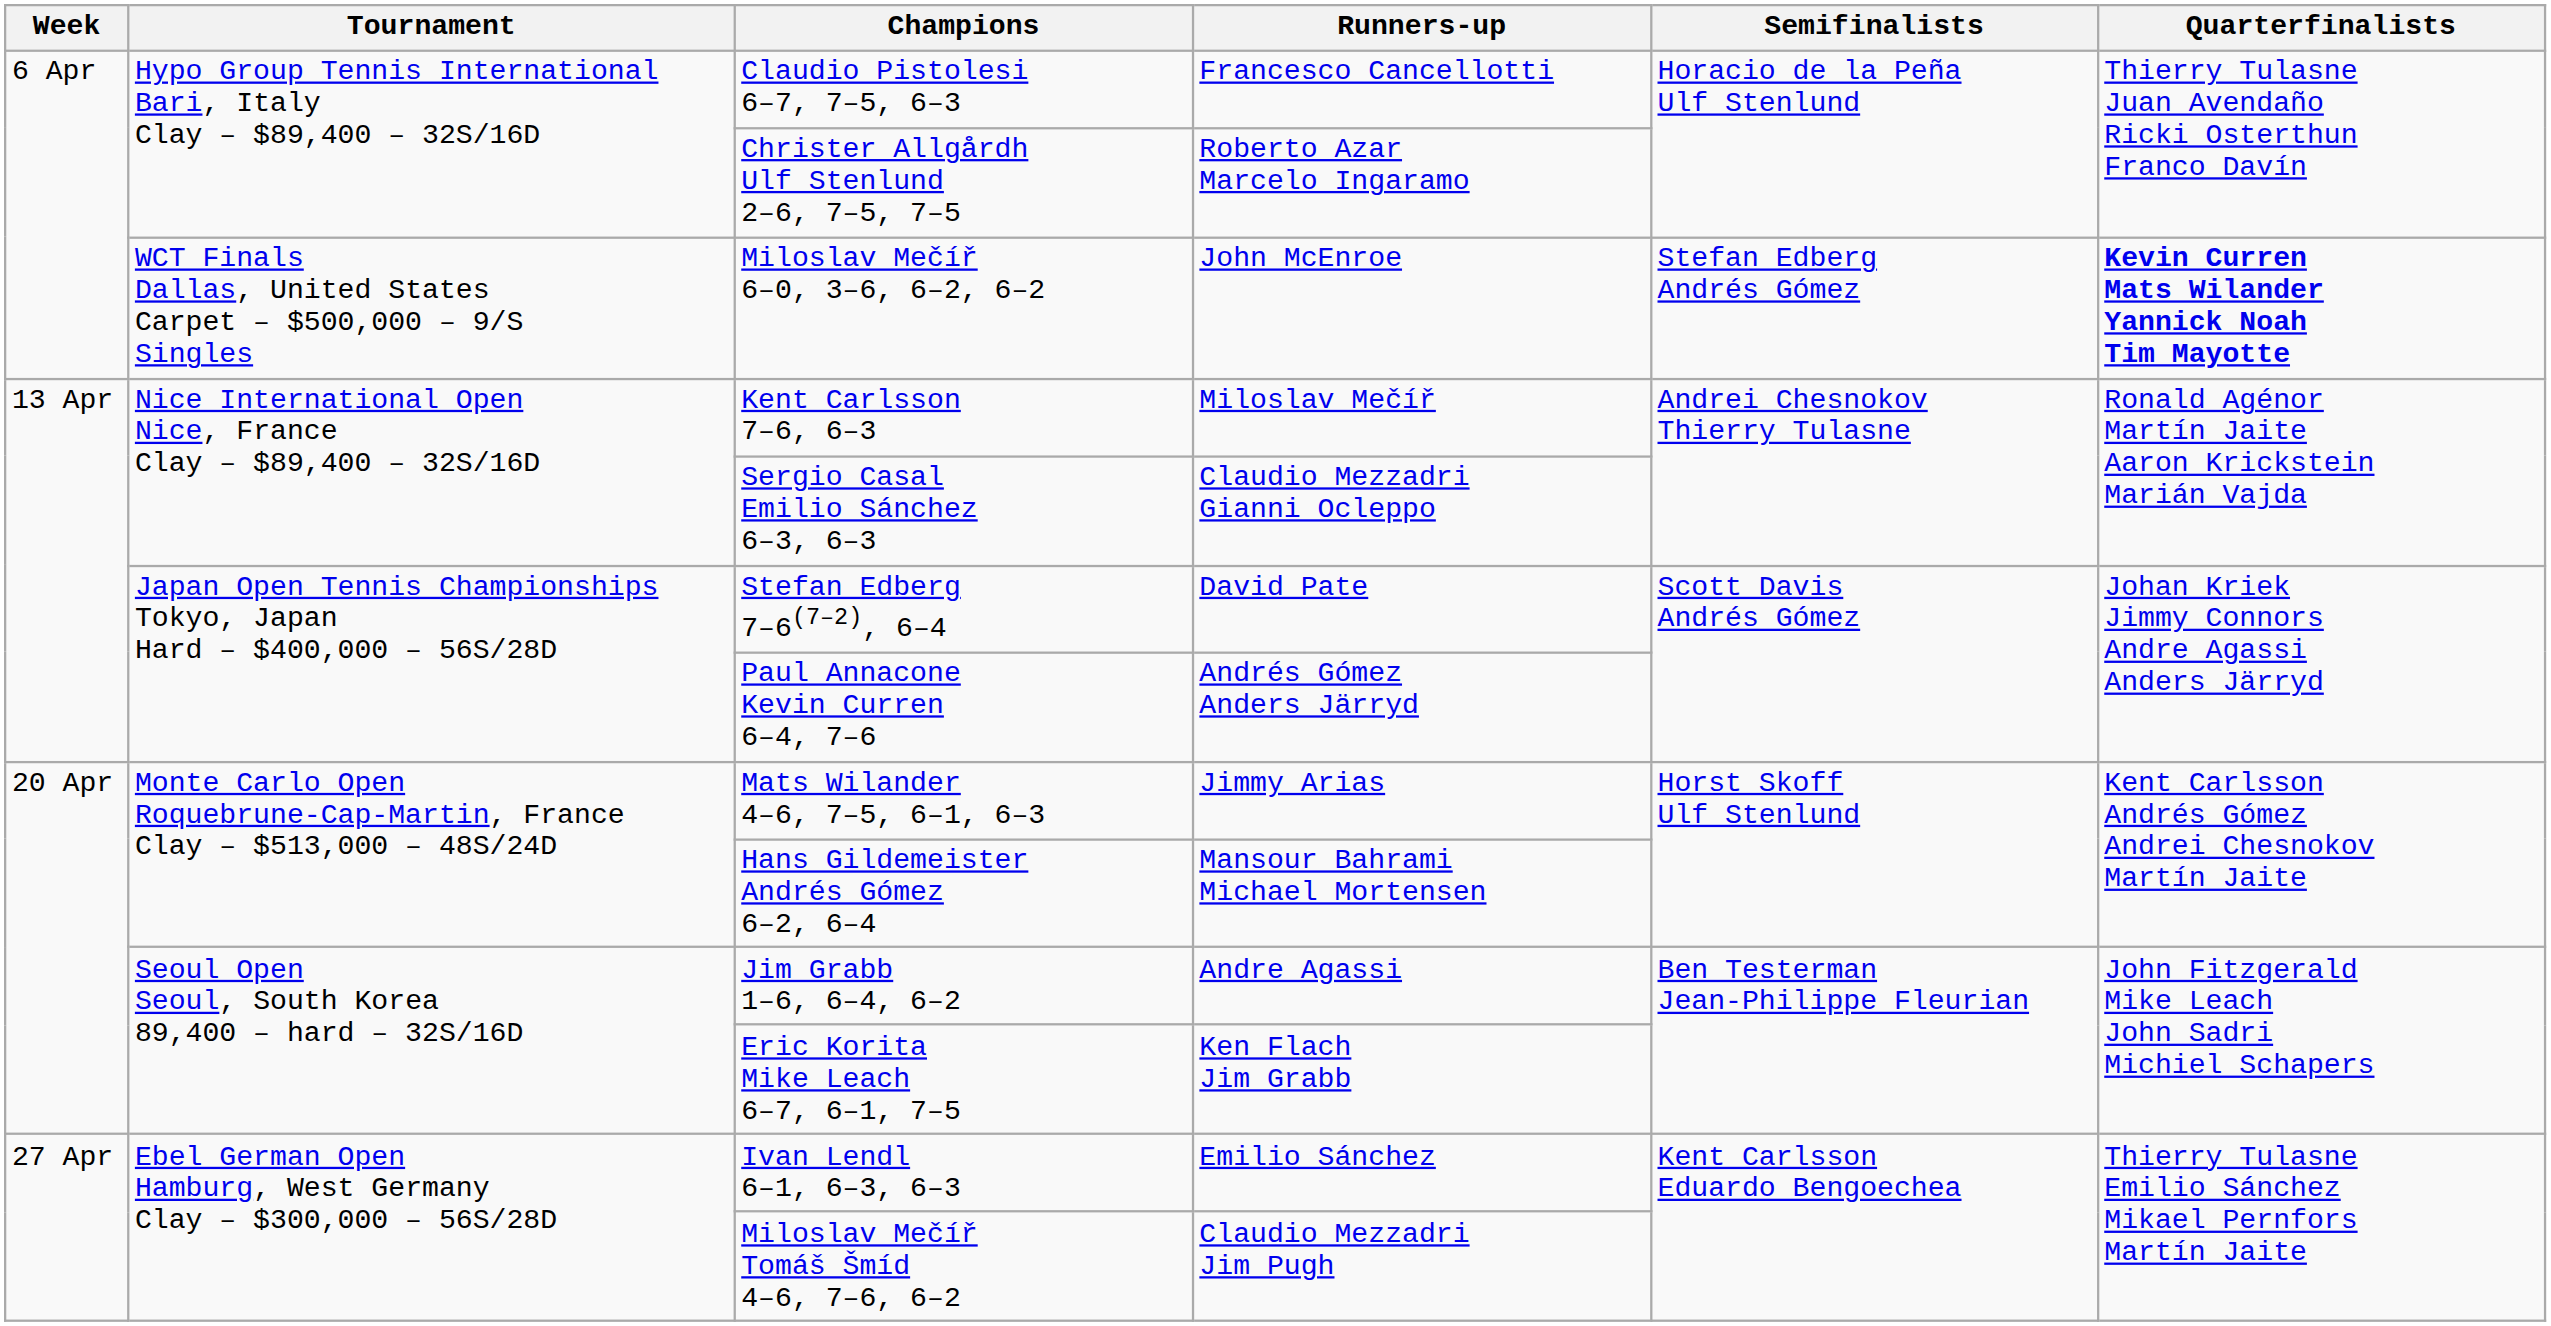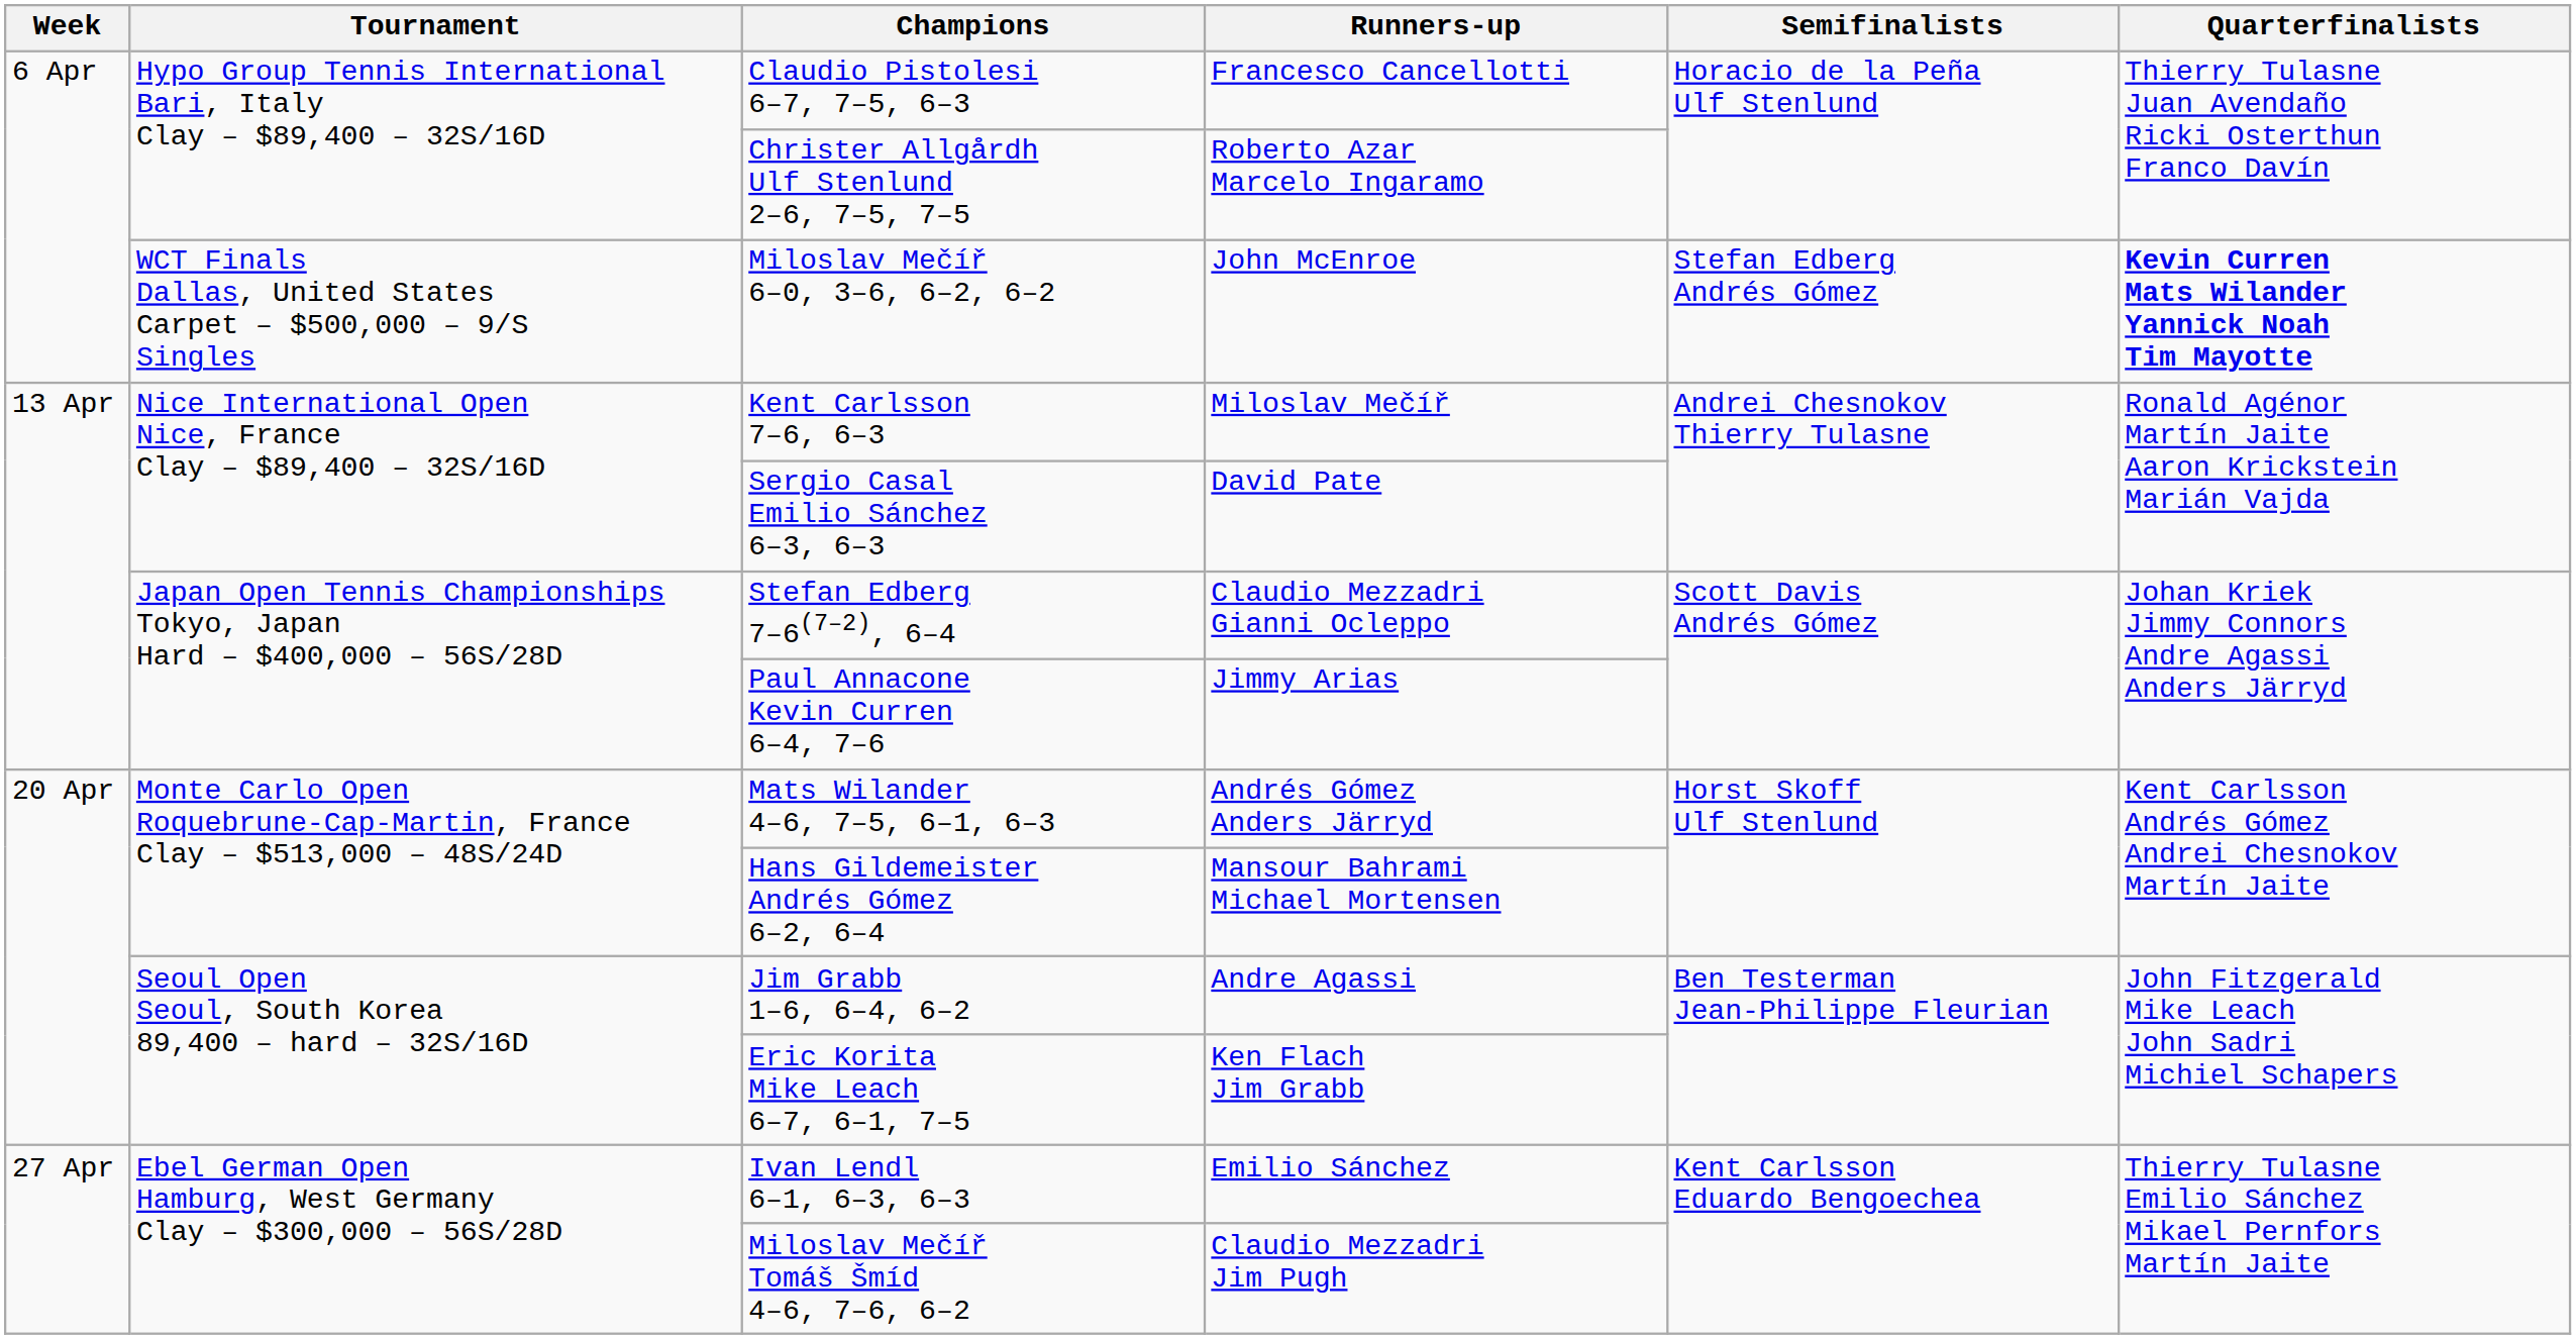Sergio Casal Emilio Sánchez 6–3, 6–3 | Runners-up: Claudio Mezzadri Gianni Ocleppo -> David Pate
Stefan Edberg 7–6(7–2), 6–4 | Runners-up: David Pate -> Claudio Mezzadri Gianni Ocleppo
Paul Annacone Kevin Curren 6–4, 7–6 | Runners-up: Andrés Gómez Anders Järryd -> Jimmy Arias
Mats Wilander 4–6, 7–5, 6–1, 6–3 | Runners-up: Jimmy Arias -> Andrés Gómez Anders Järryd
